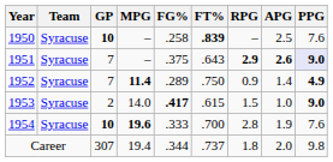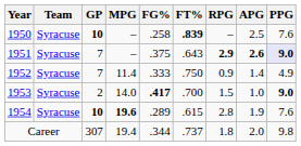1952 | MPG: bold -> normal
1952 | FG%: .289 -> .333
1952 | PPG: bold -> normal
1953 | FT%: .615 -> .700
1954 | FG%: .333 -> .289
1954 | FT%: .700 -> .615
